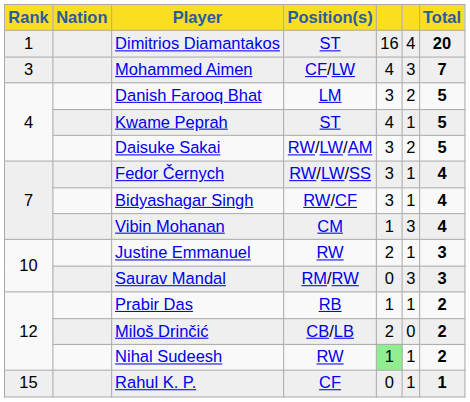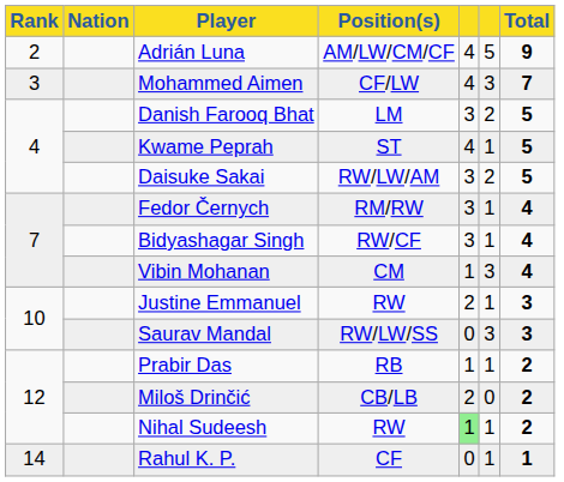- row: 1 | Dimitrios Diamantakos | ST | 16 | 4 | 20
+ row: 2 | Adrián Luna | AM/LW/CM/CF | 4 | 5 | 9
Fedor Černych | Position(s): RW/LW/SS -> RM/RW
Saurav Mandal | Position(s): RM/RW -> RW/LW/SS
Rahul K. P. | Rank: 15 -> 14
